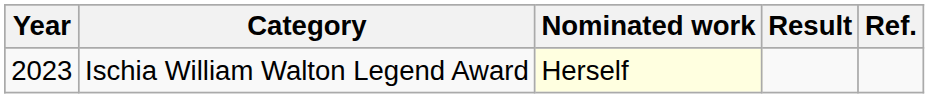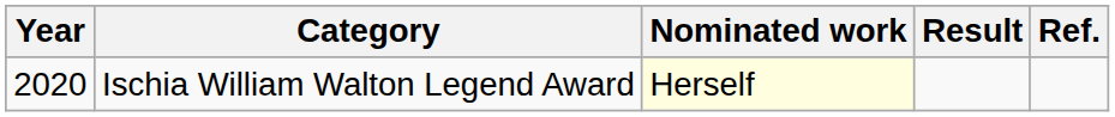Ischia William Walton Legend Award | Year: 2023 -> 2020
